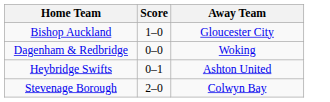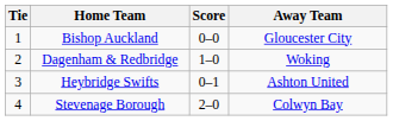+ column: Tie | 1 | 2 | 3 | 4
Bishop Auckland | Score: 1–0 -> 0–0
Dagenham & Redbridge | Score: 0–0 -> 1–0
